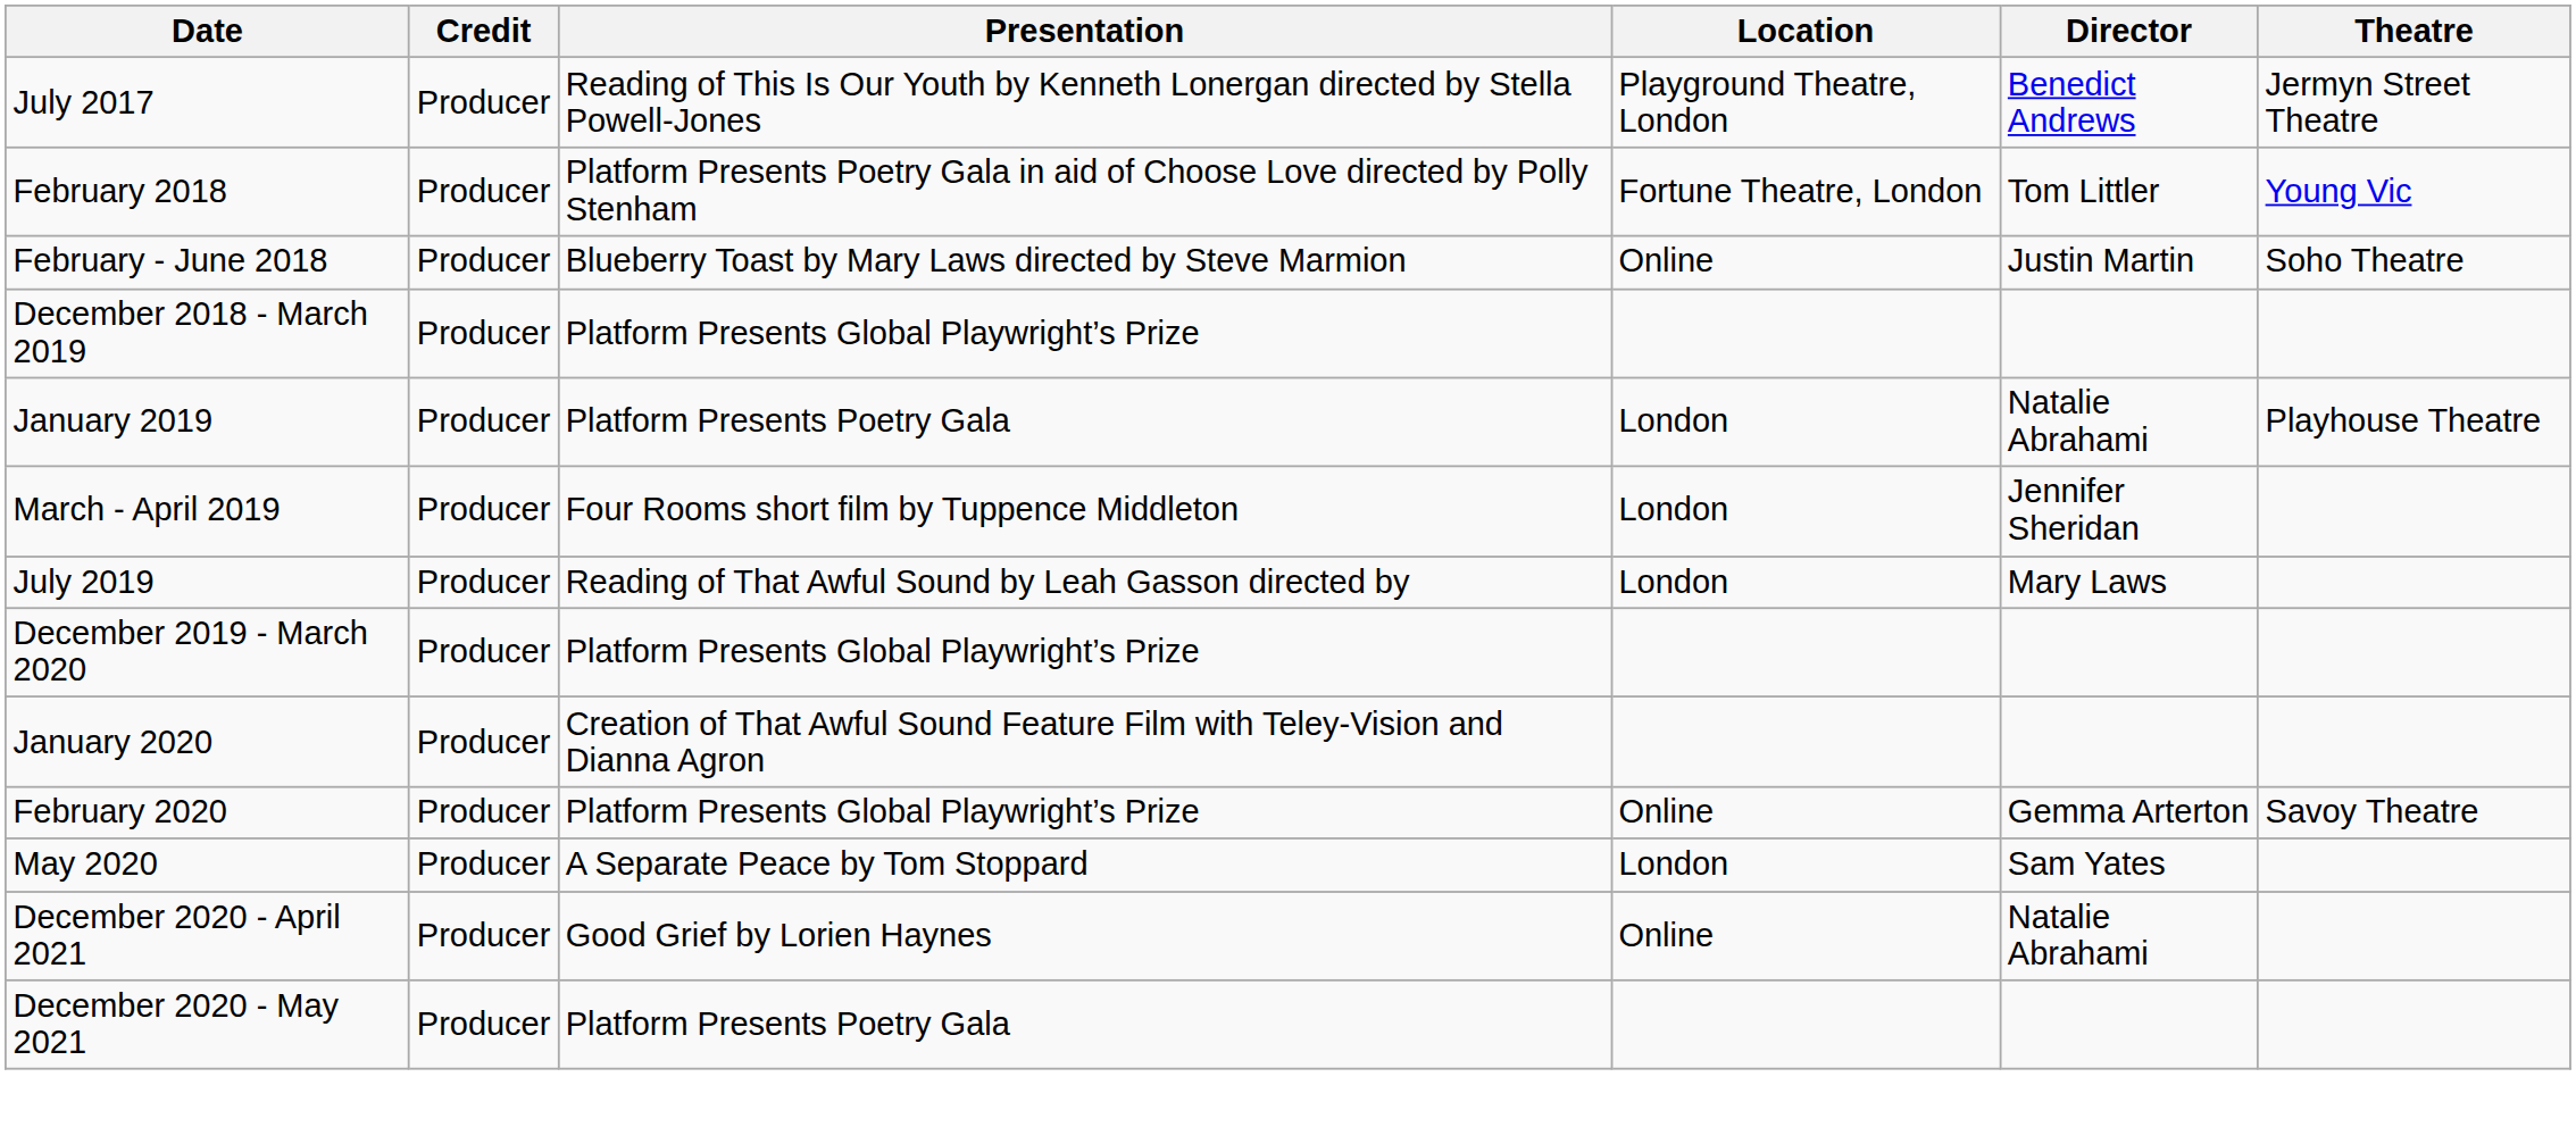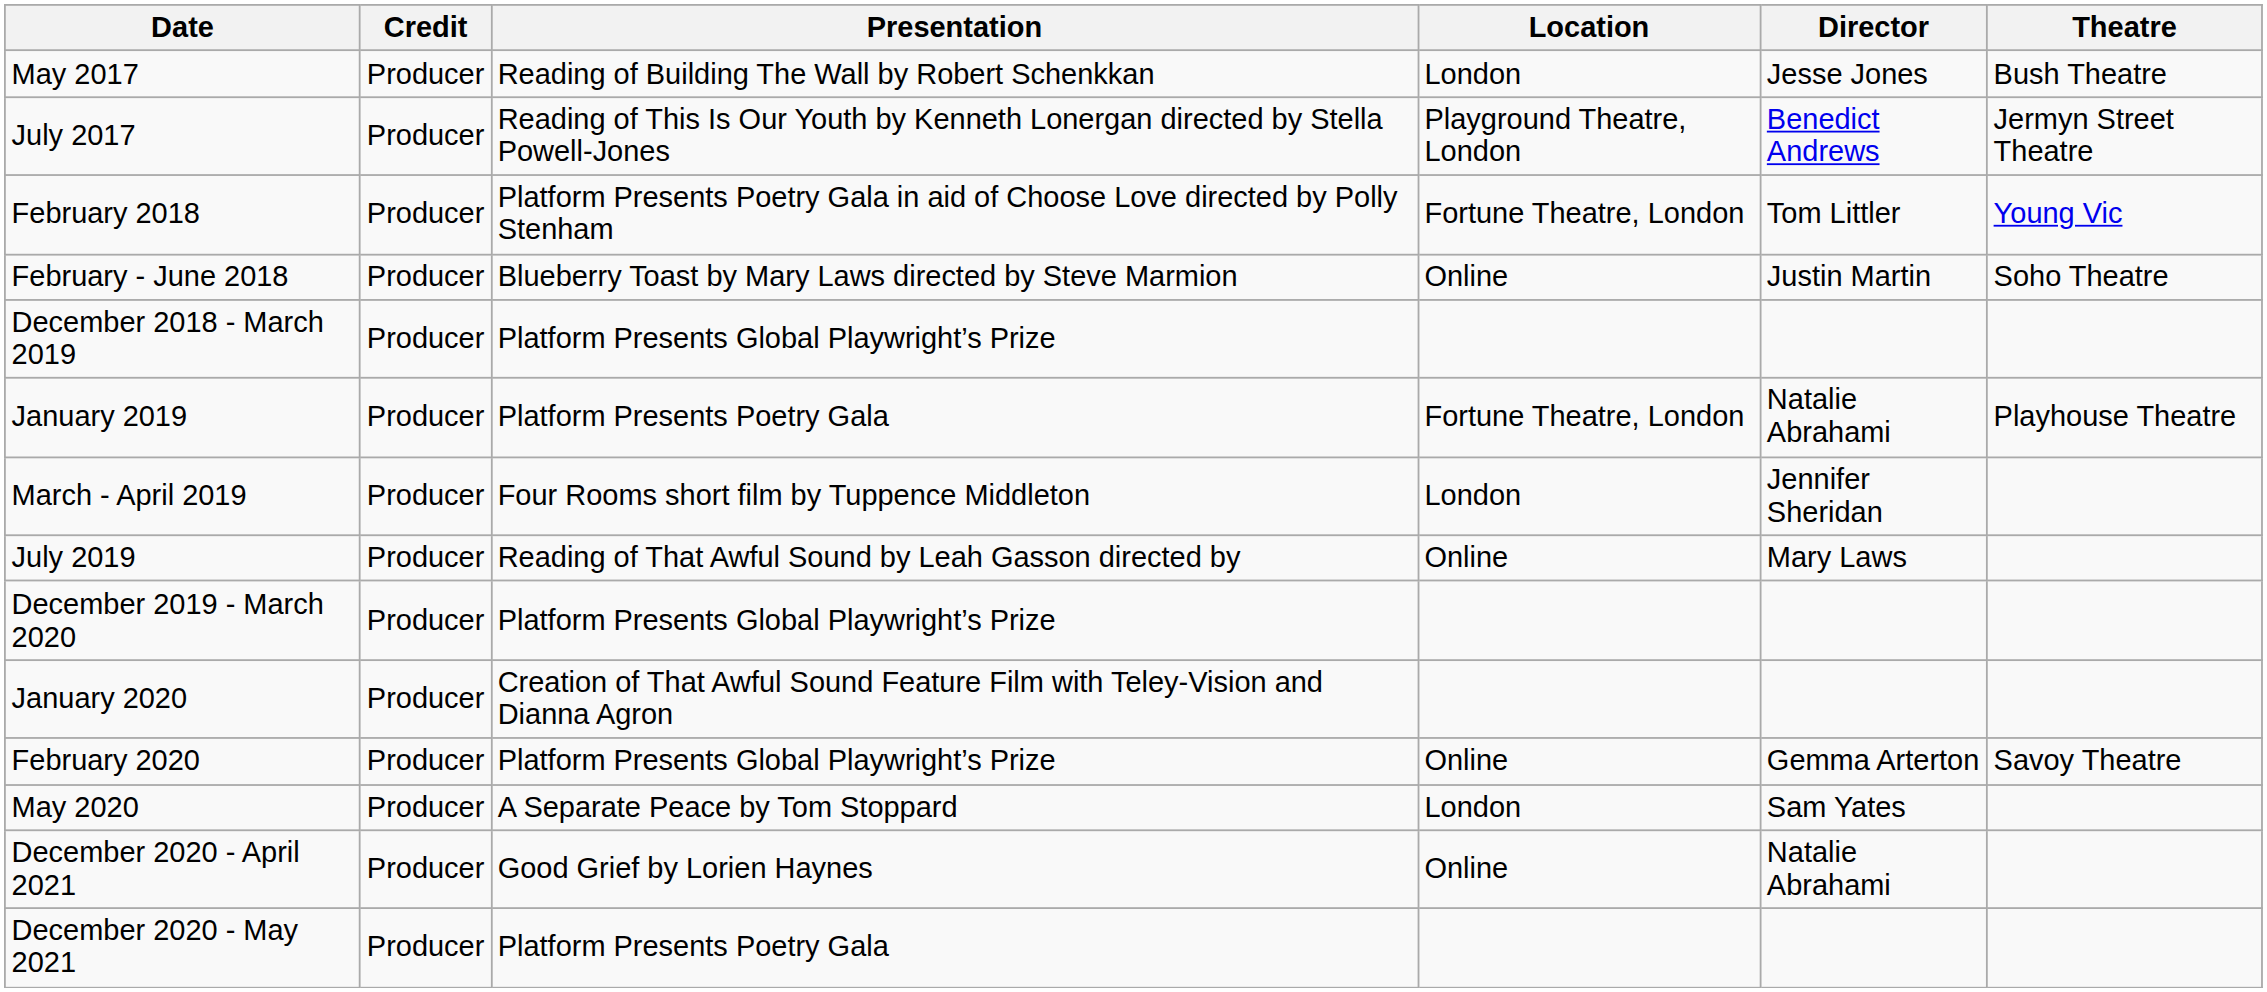+ row: May 2017 | Producer | Reading of Building The Wall by Robert Schenkkan | London | Jesse Jones | Bush Theatre
January 2019 | Location: London -> Fortune Theatre, London
July 2019 | Location: London -> Online
